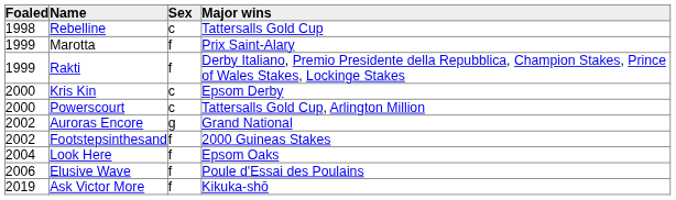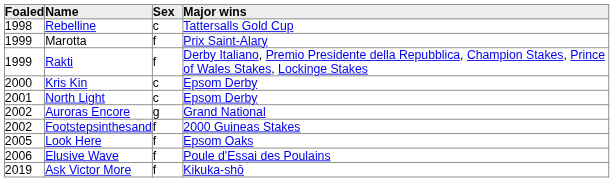- row: 2000 | Powerscourt | c | Tattersalls Gold Cup, Arlington Million
+ row: 2001 | North Light | c | Epsom Derby
Look Here | Foaled: 2004 -> 2005
